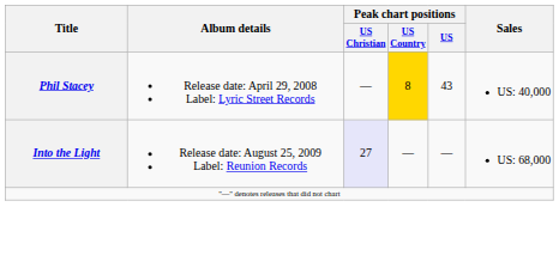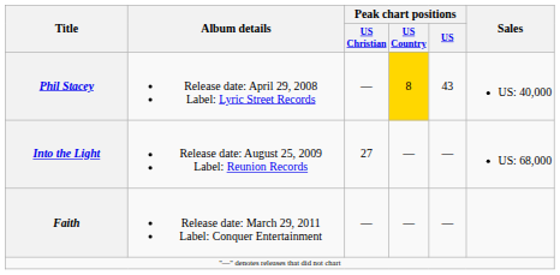Into the Light | Peak chart positions / US Christian: lavender background -> no background
+ row: Faith | Release date: March 29, 2011 Label: Conquer Entertainment | — | — | —
